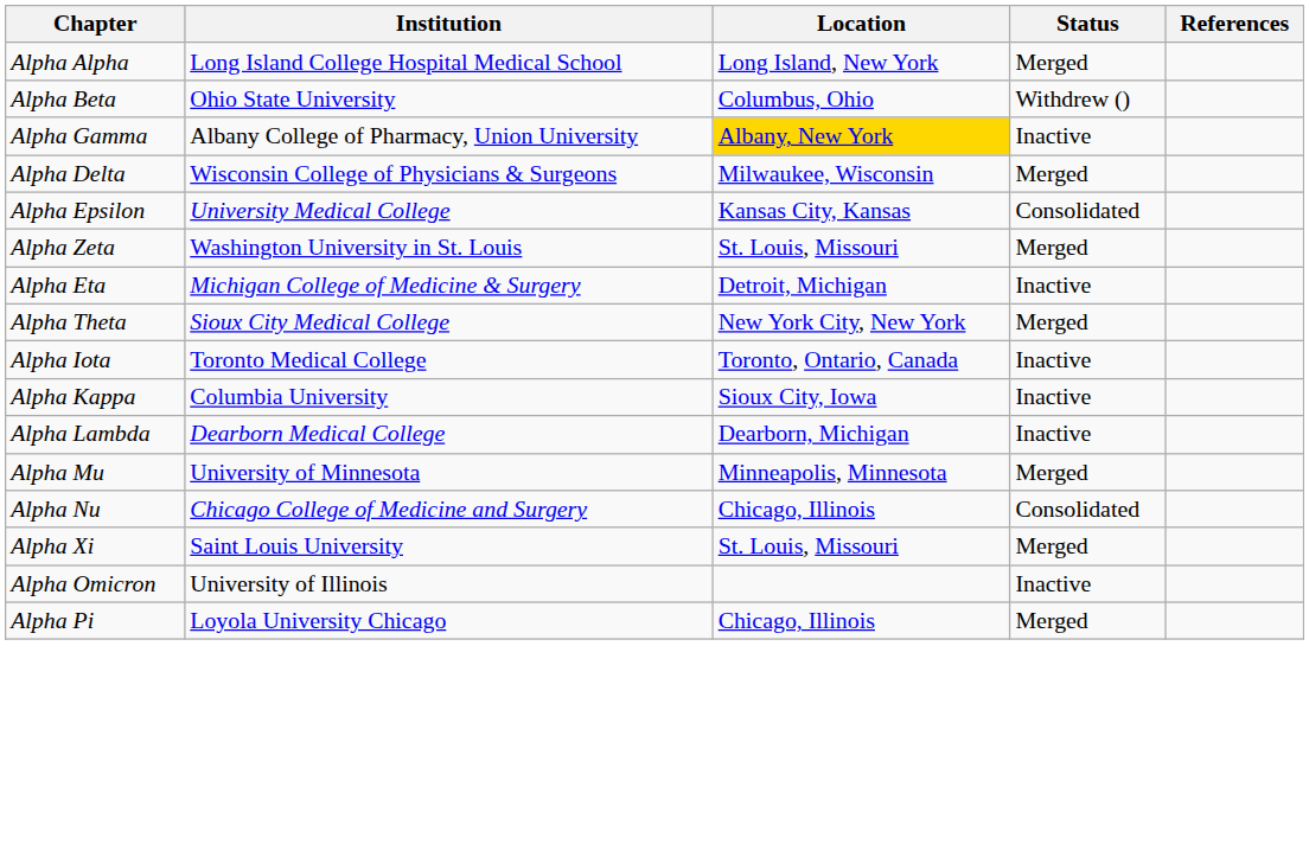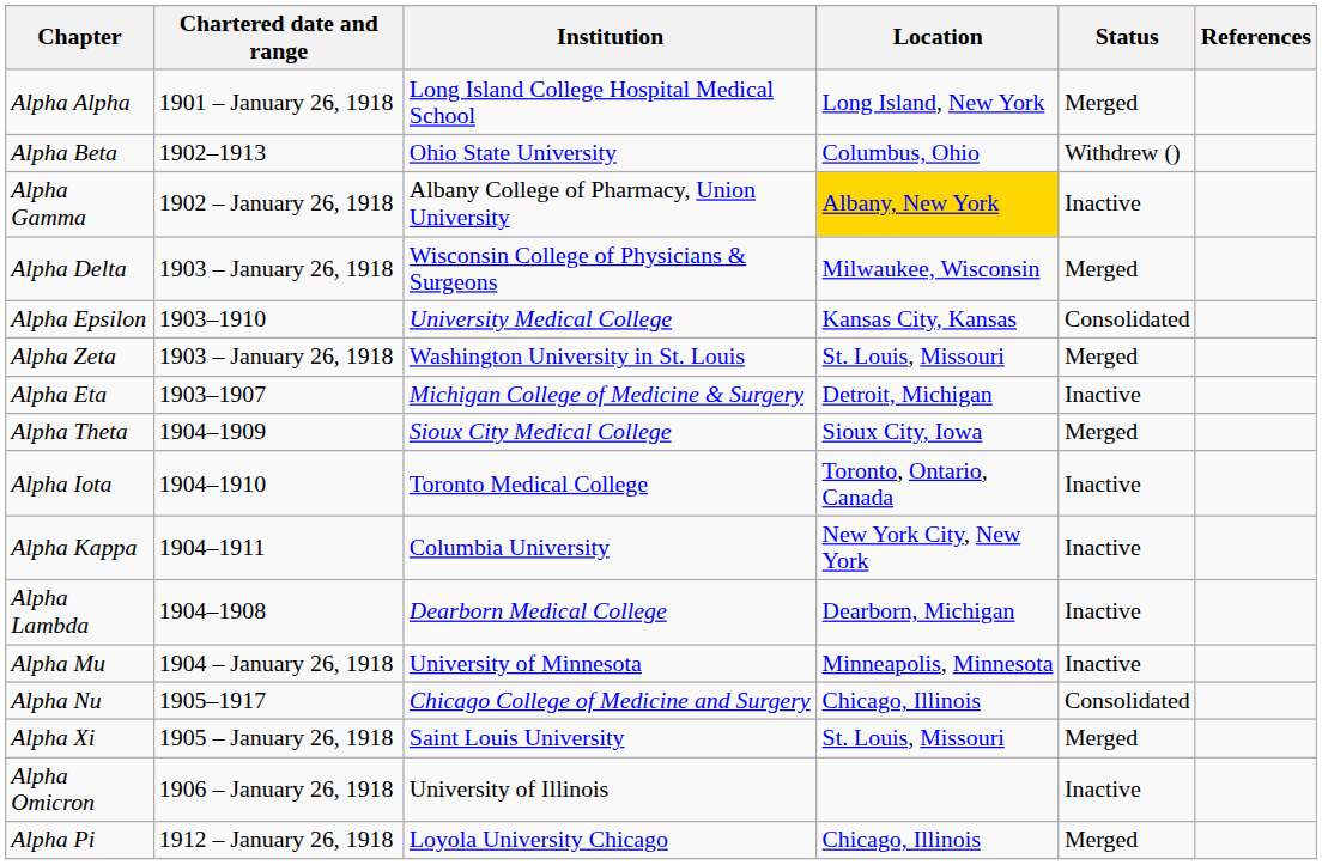+ column: Chartered date and range | 1901 – January 26, 1918 | 1902–1913 | 1902 – January 26, 1918 | 1903 – January 26, 1918 | 1903–1910 | 1903 – January 26, 1918 | 1903–1907 | 1904–1909 | 1904–1910 | 1904–1911 | 1904–1908 | 1904 – January 26, 1918 | 1905–1917 | 1905 – January 26, 1918 | 1906 – January 26, 1918 | 1912 – January 26, 1918
Alpha Theta | Location: New York City, New York -> Sioux City, Iowa
Alpha Kappa | Location: Sioux City, Iowa -> New York City, New York
Alpha Mu | Status: Merged -> Inactive
